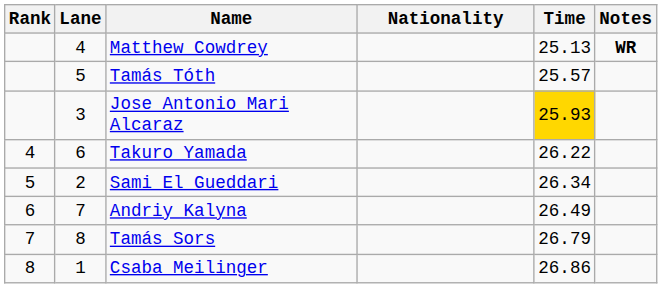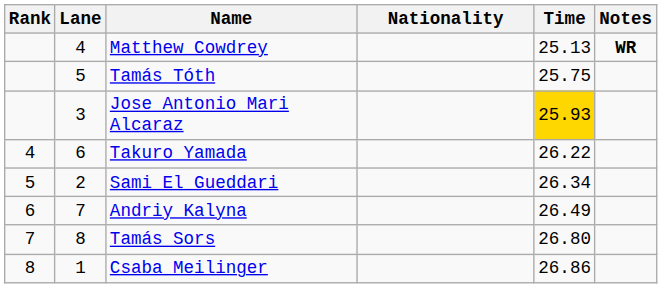Tamás Tóth | Time: 25.57 -> 25.75
Tamás Sors | Time: 26.79 -> 26.80
